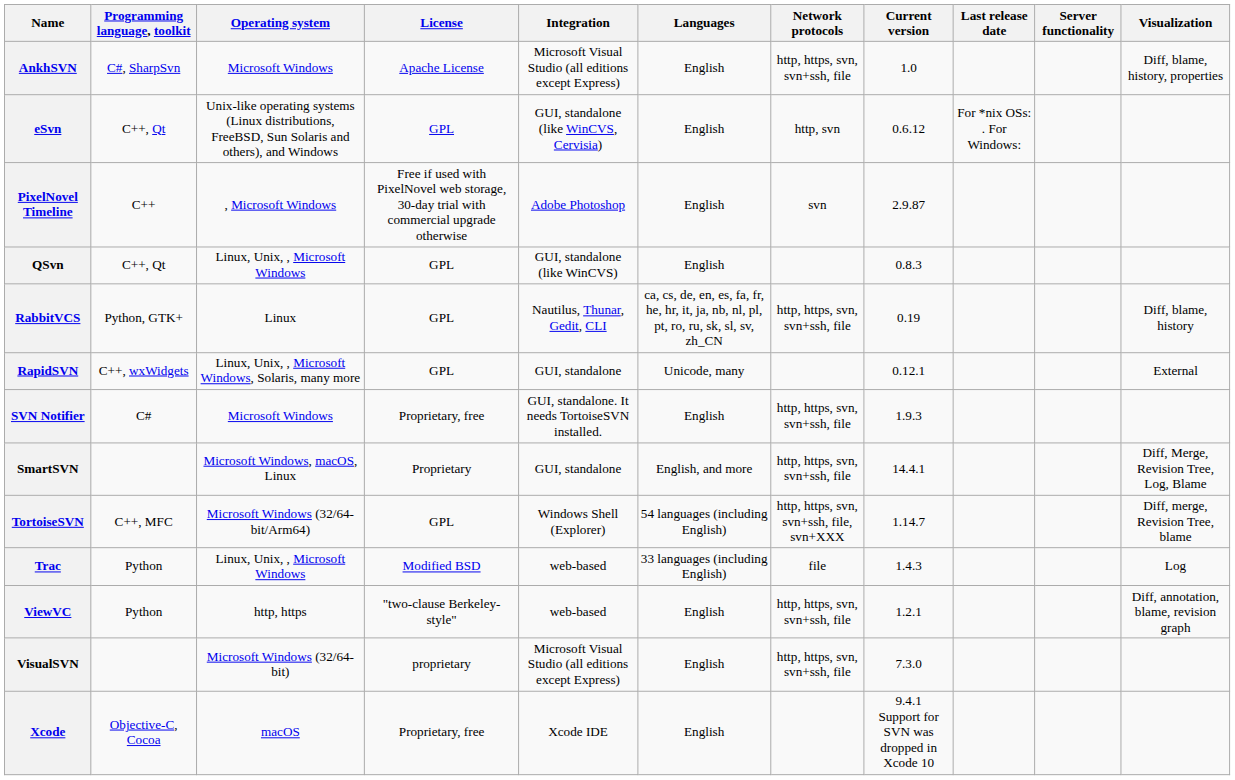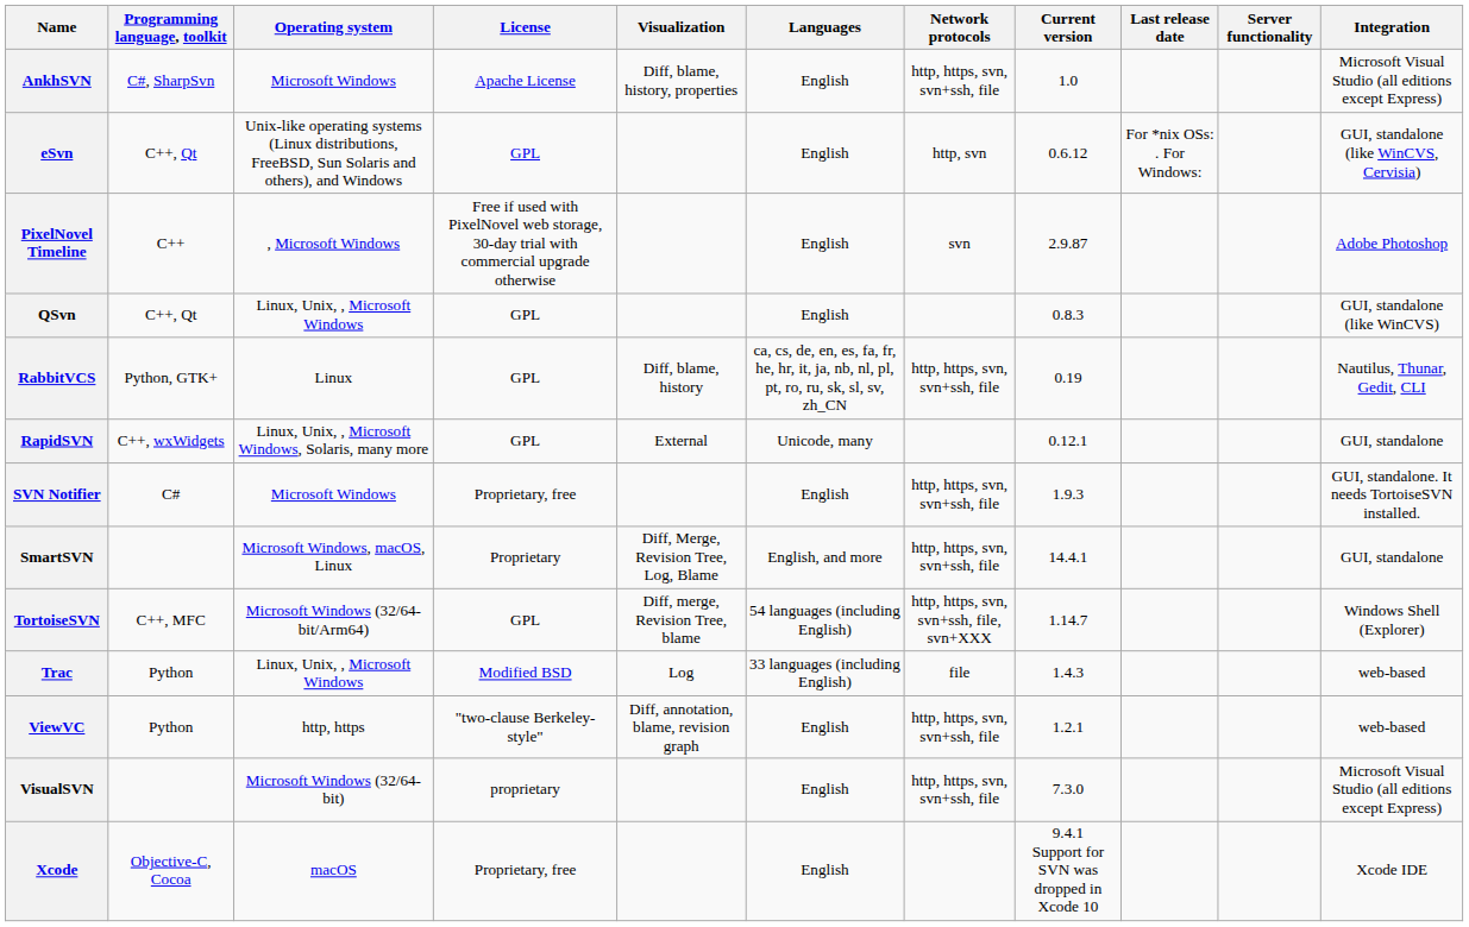columns swapped: Integration <-> Visualization
